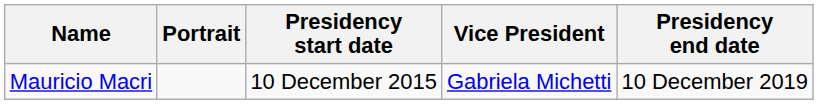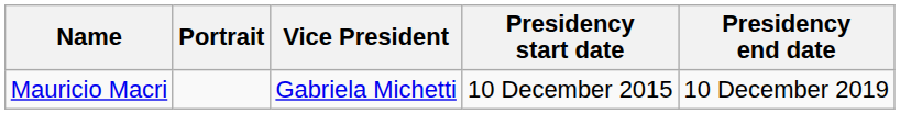columns swapped: Vice President <-> Presidency start date
